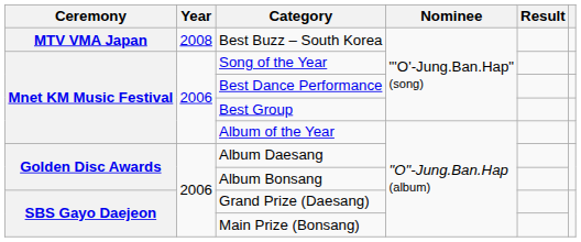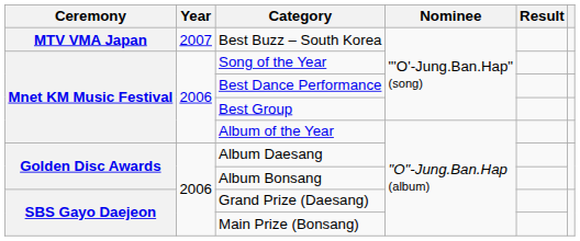Best Buzz – South Korea | Year: 2008 -> 2007
